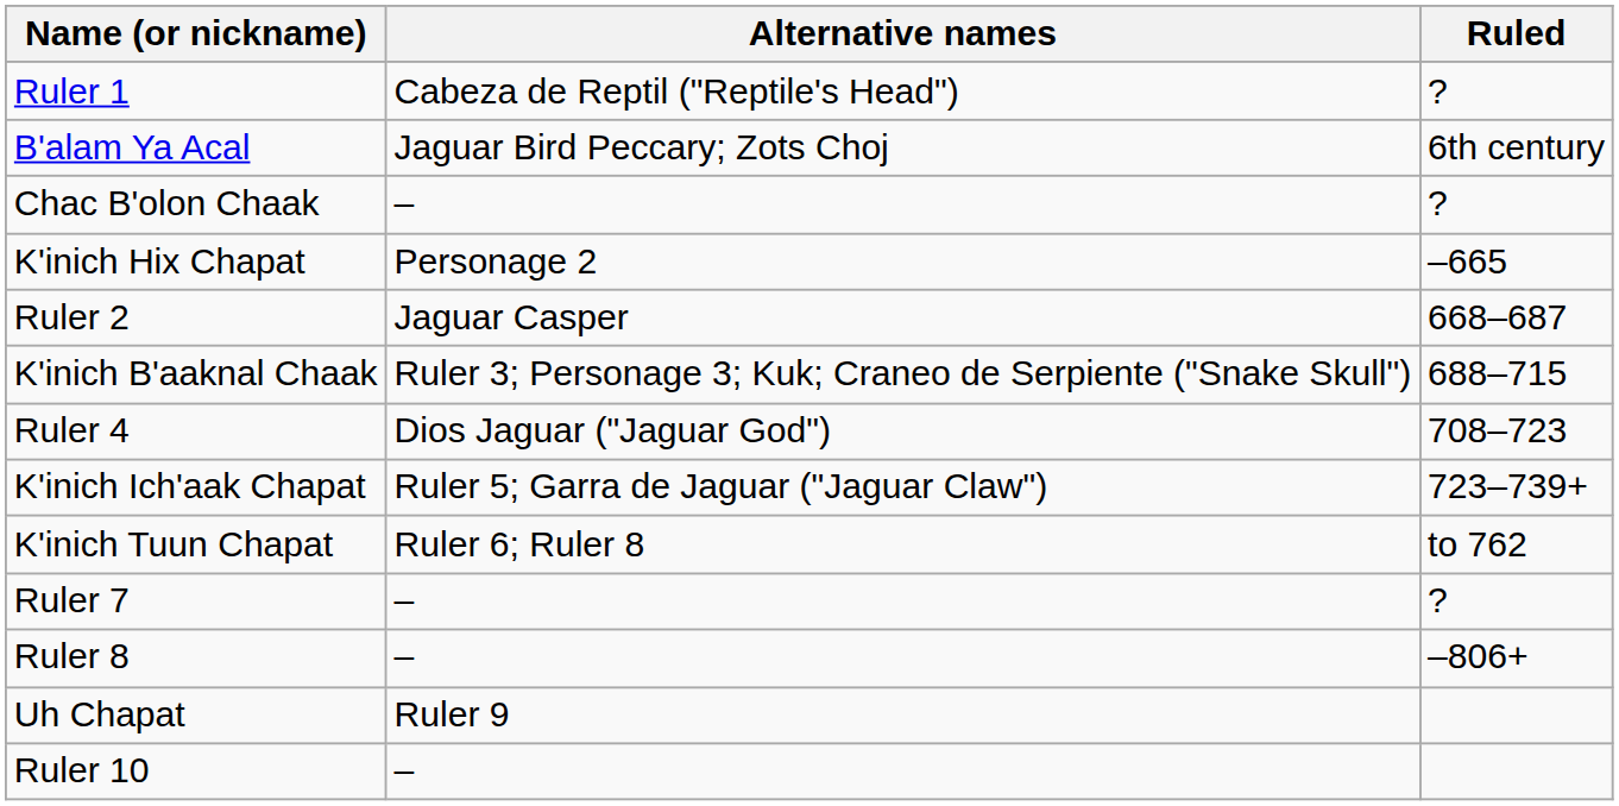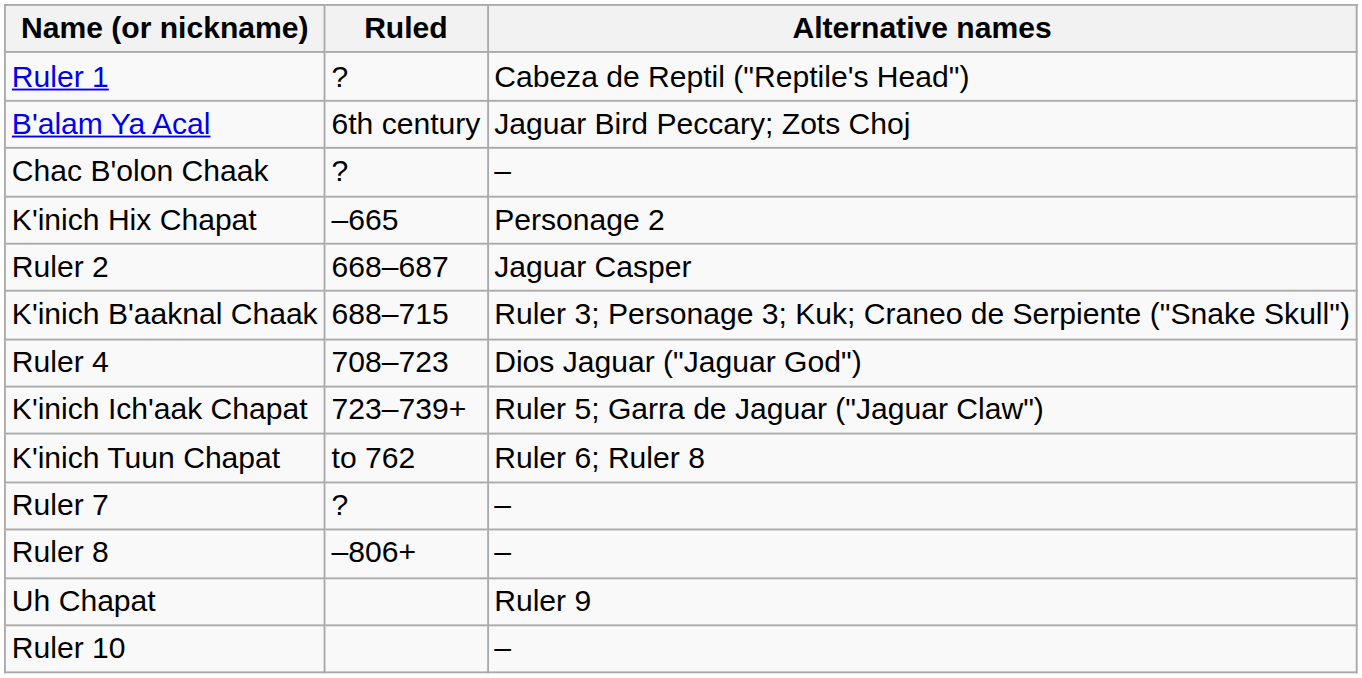columns swapped: Ruled <-> Alternative names
